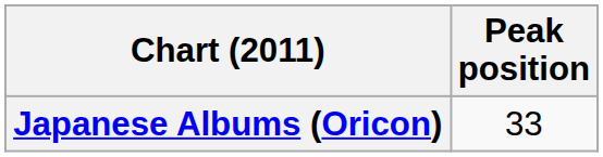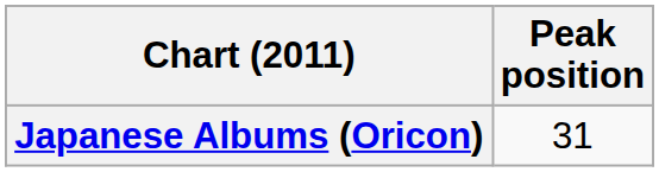Japanese Albums (Oricon) | Peak position: 33 -> 31
